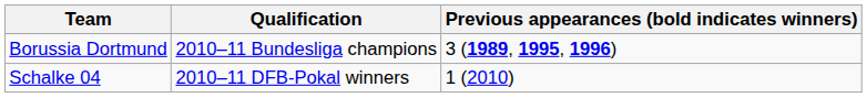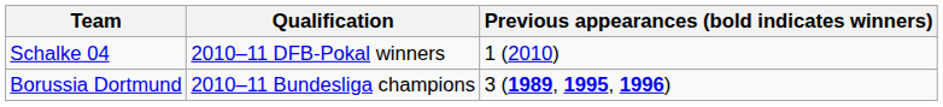rows swapped: Schalke 04 <-> Borussia Dortmund
